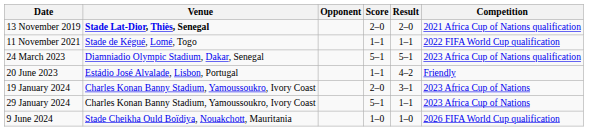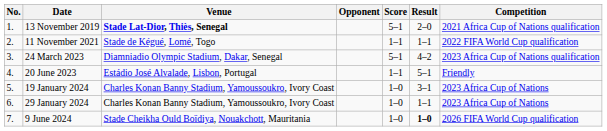+ column: No. | 1. | 2. | 3. | 4. | 5. | 6. | 7.
13 November 2019 | Score: 2–0 -> 5–1
24 March 2023 | Result: 5–1 -> 4–2
20 June 2023 | Result: 4–2 -> 5–1
19 January 2024 | Score: 2–0 -> 1–0
29 January 2024 | Score: 5–1 -> 1–0
9 June 2024 | Result: normal -> bold
